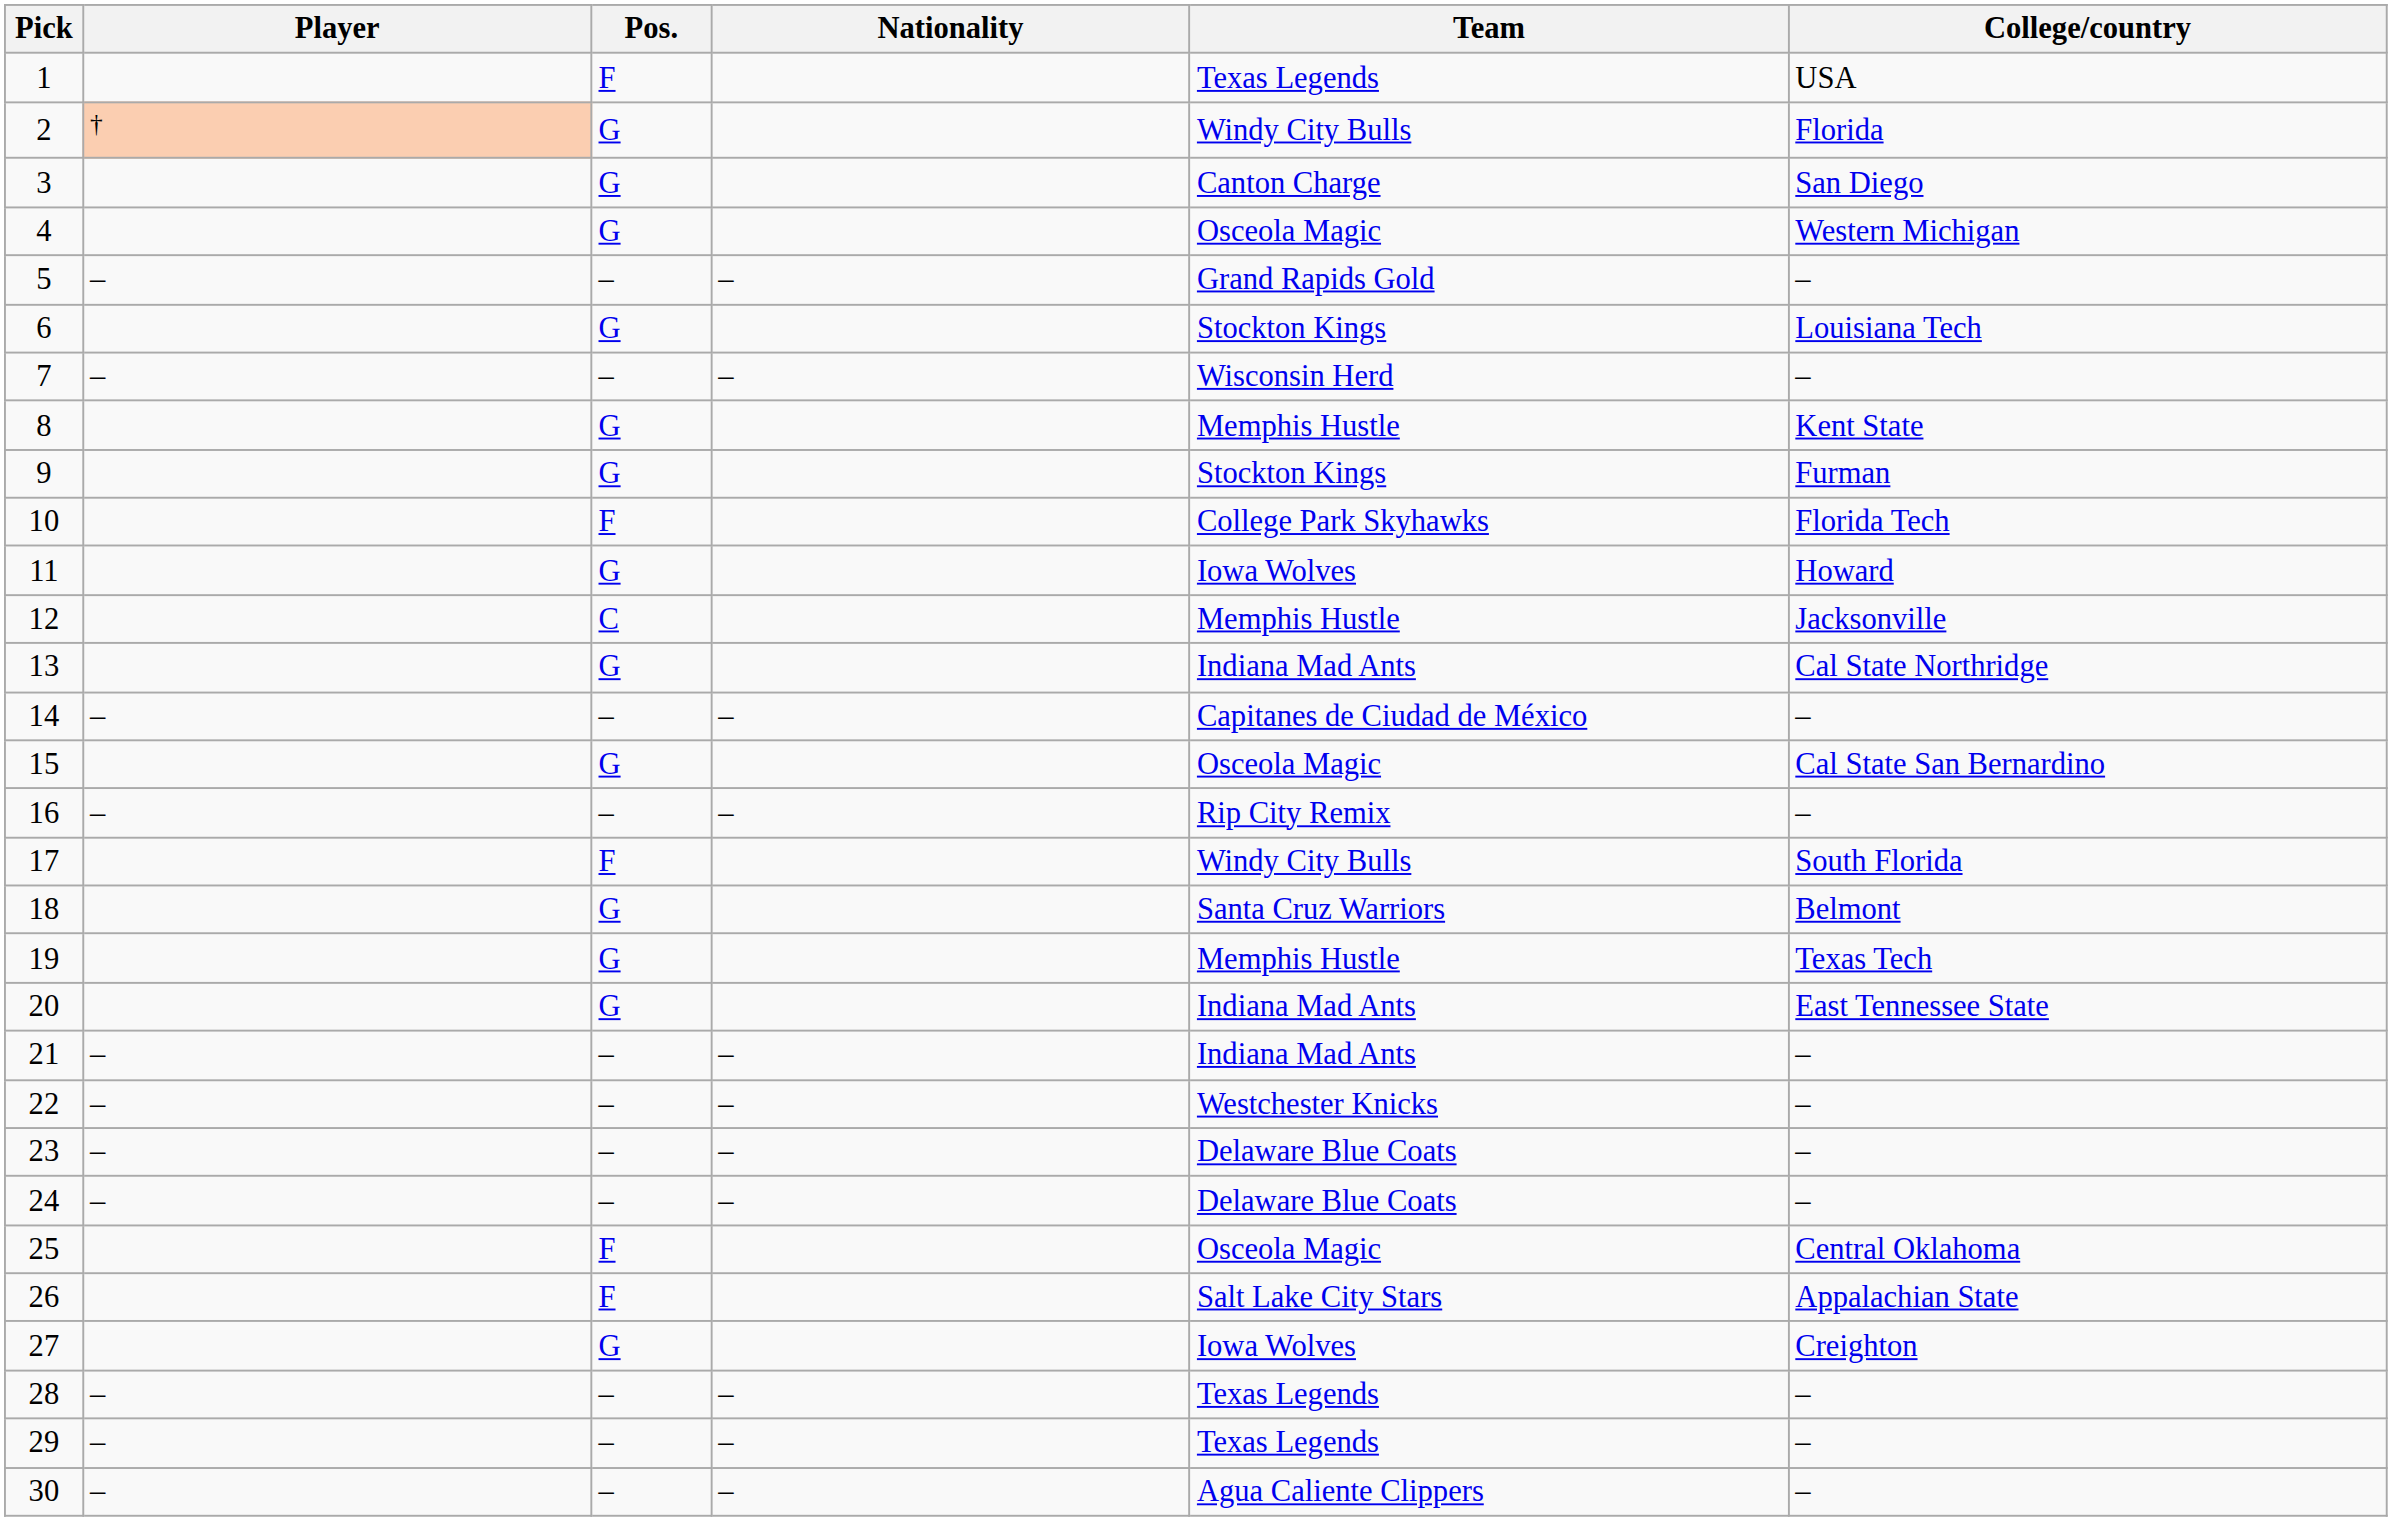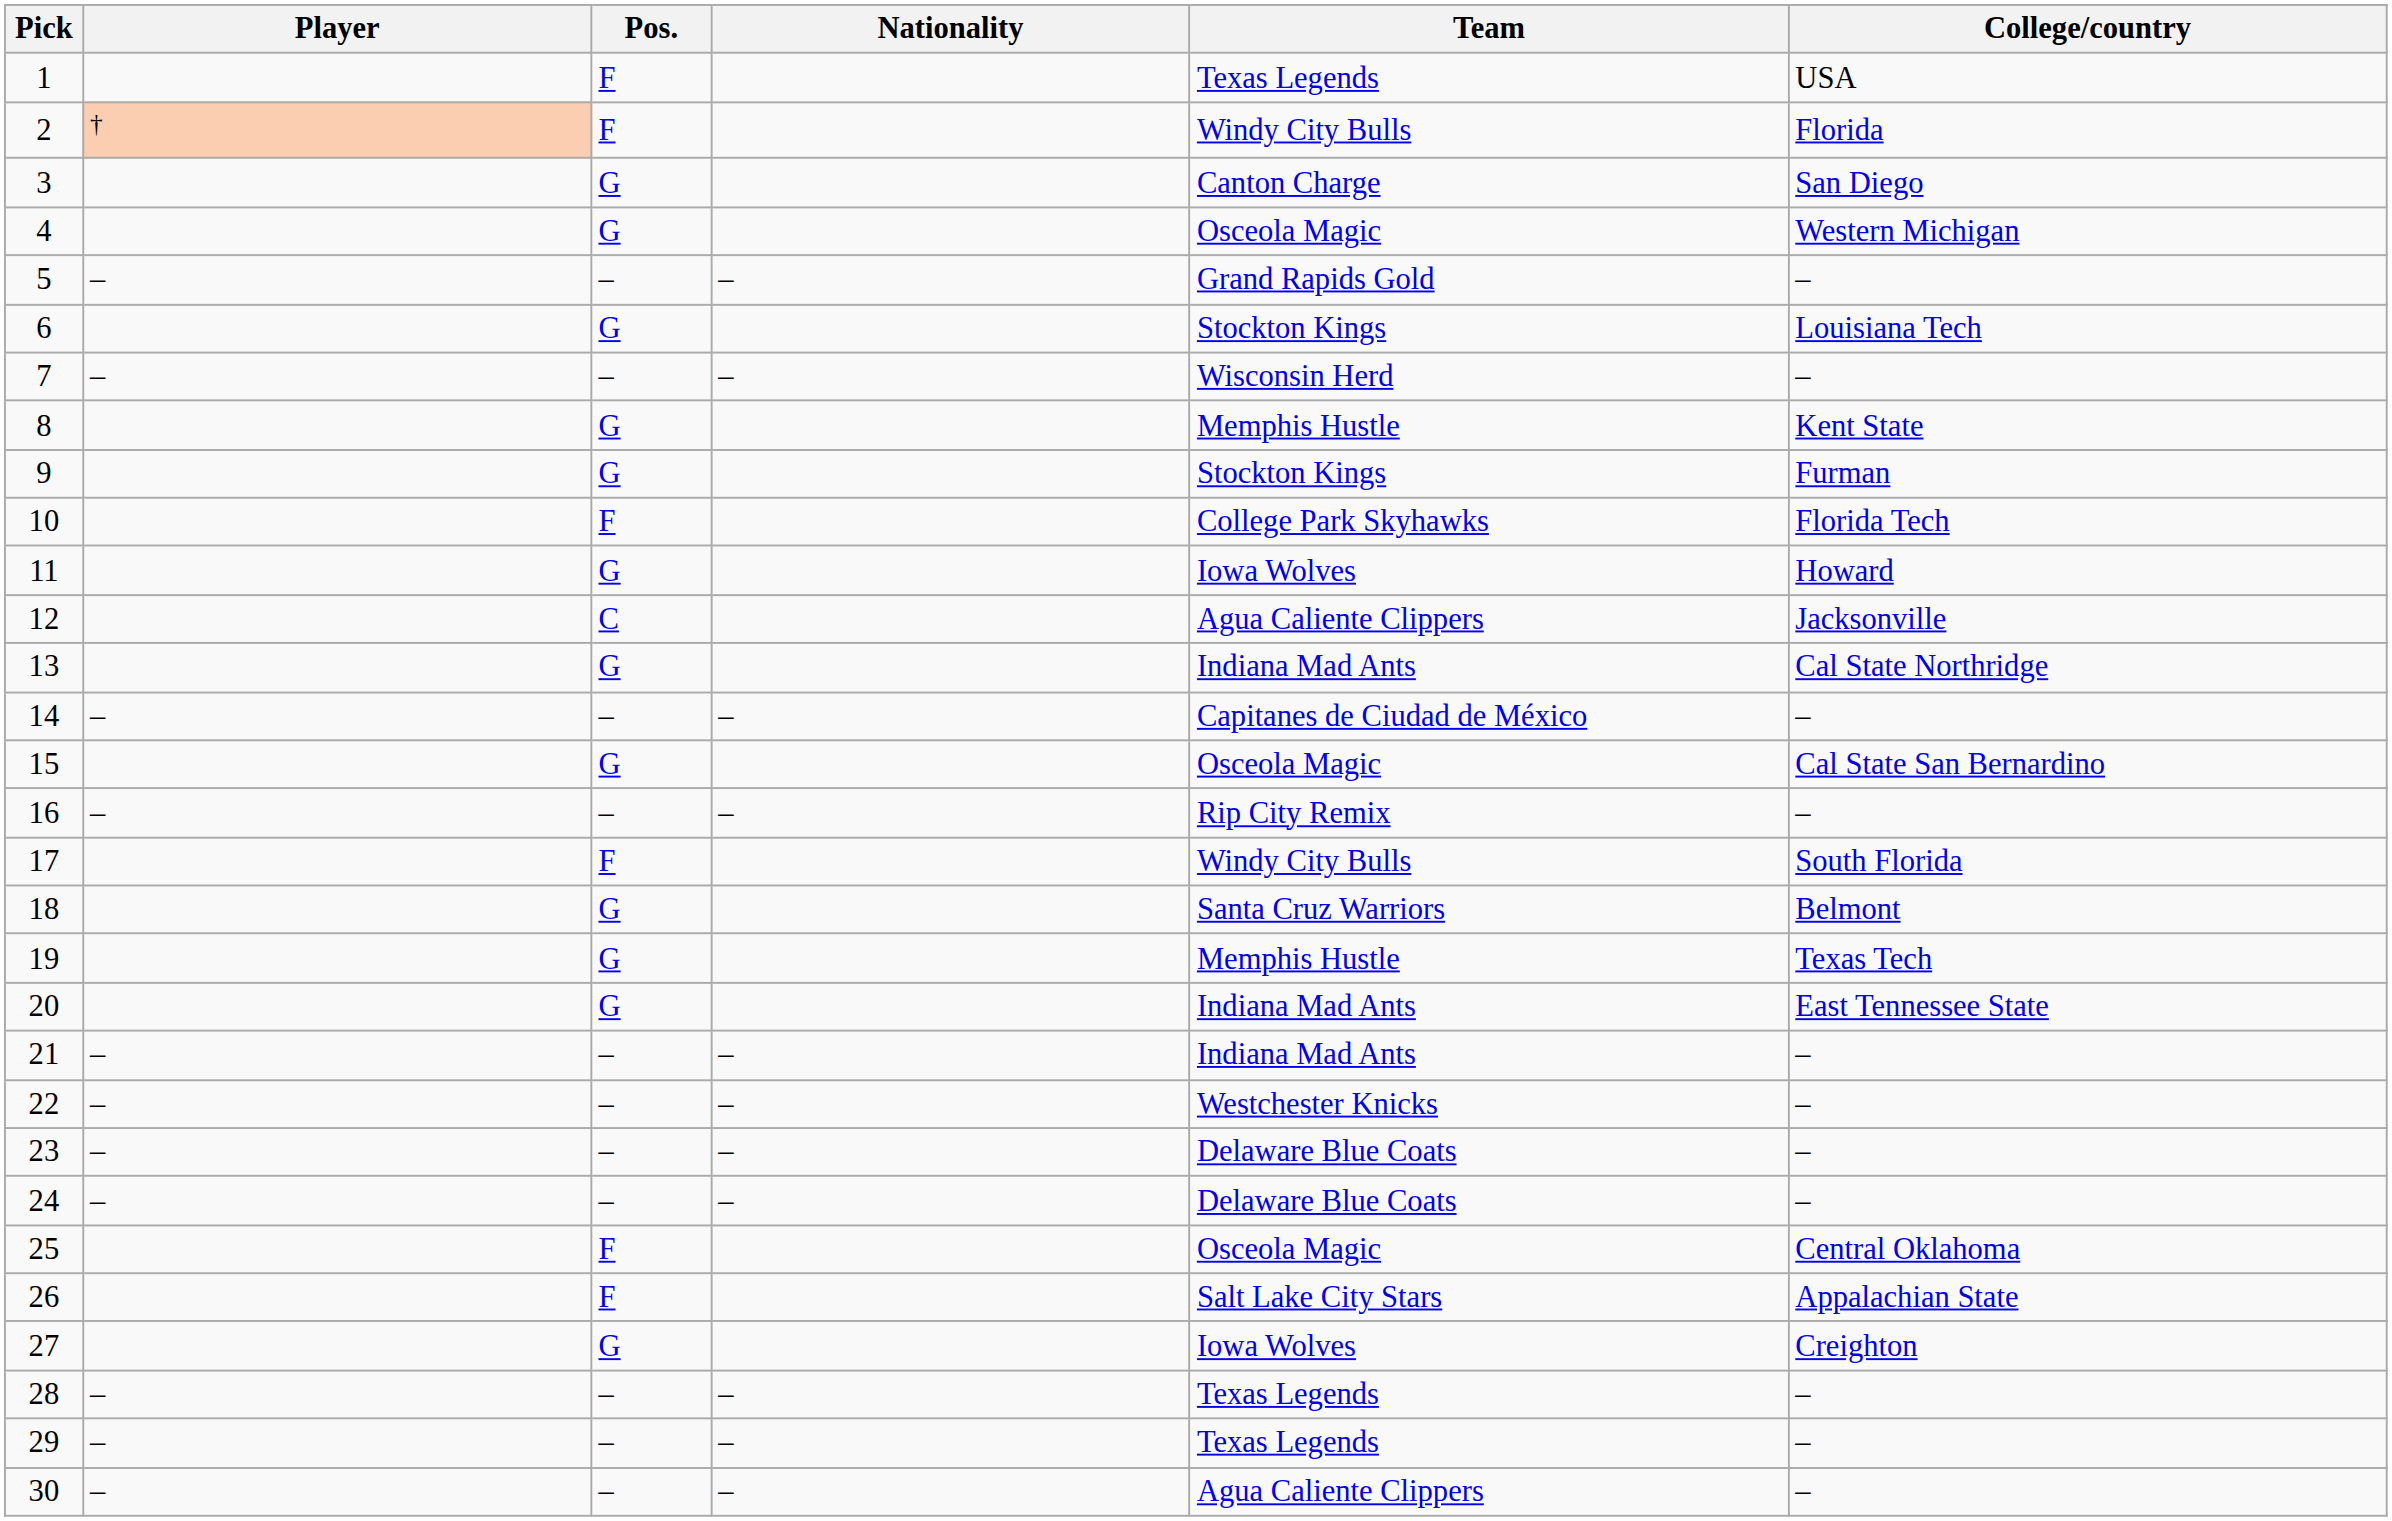2 | Pos.: G -> F
12 | Team: Memphis Hustle -> Agua Caliente Clippers
